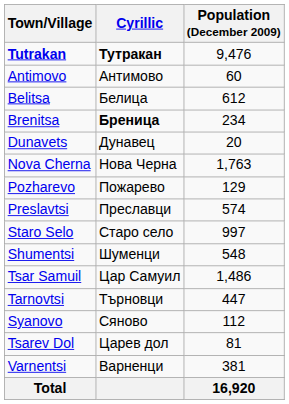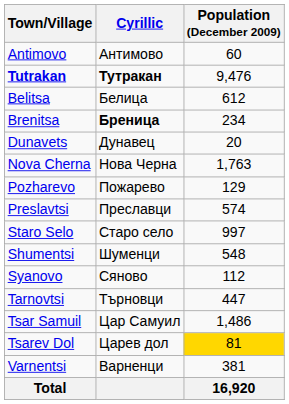rows swapped: Tutrakan <-> Antimovo
rows swapped: Syanovo <-> Tsar Samuil
Tsarev Dol | Population (December 2009): no background -> gold background
